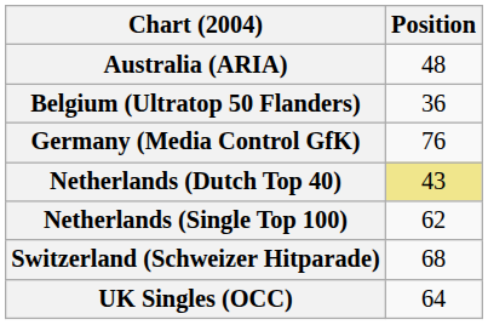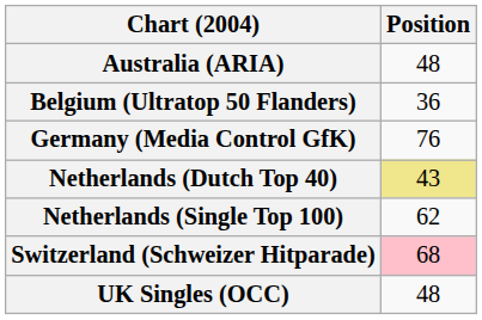Switzerland (Schweizer Hitparade) | Position: no background -> pink background
UK Singles (OCC) | Position: 64 -> 48
